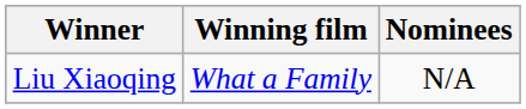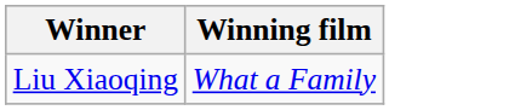- column: Nominees | N/A
